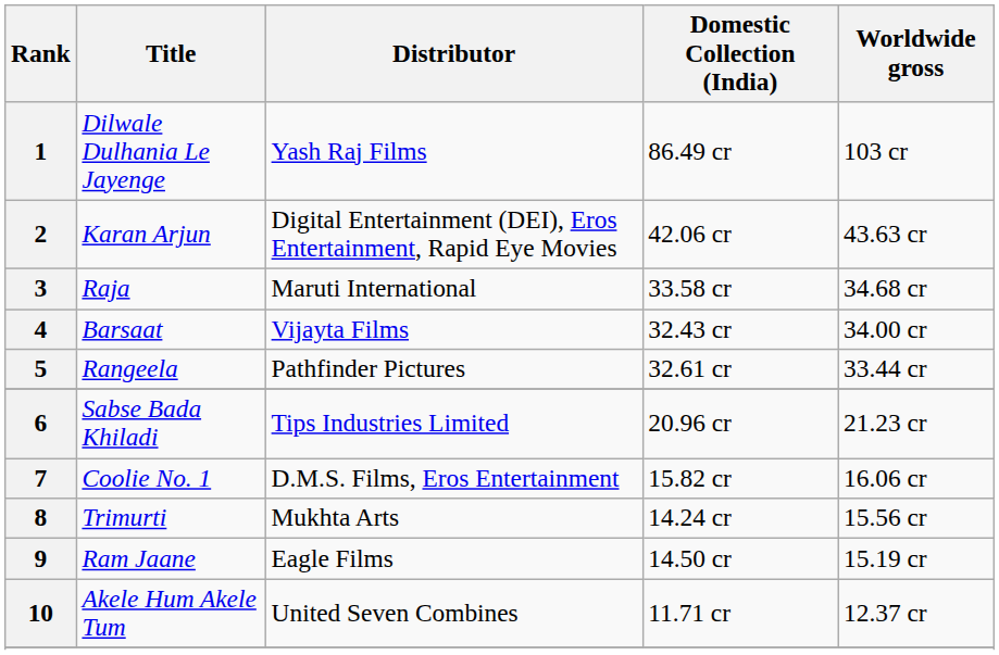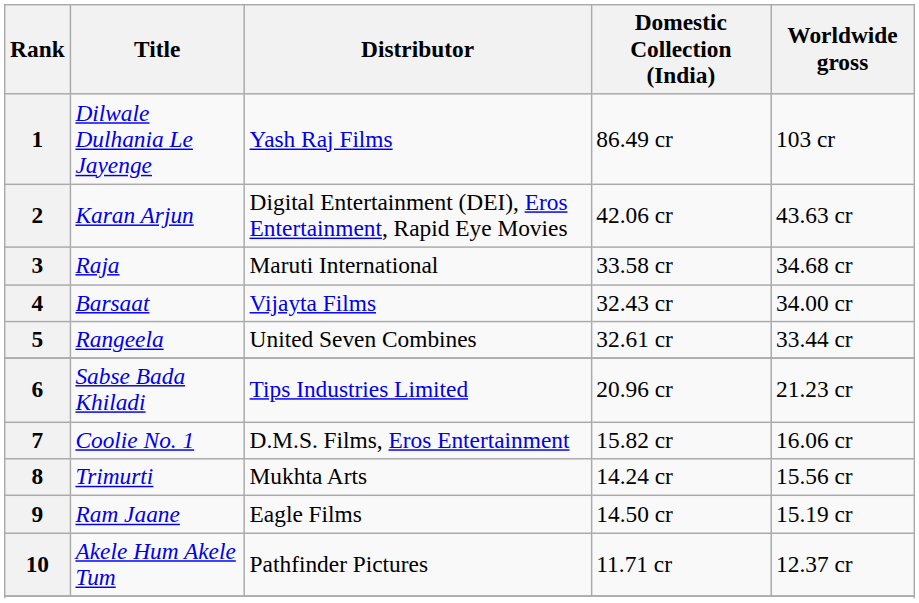5 | Distributor: Pathfinder Pictures -> United Seven Combines
10 | Distributor: United Seven Combines -> Pathfinder Pictures
